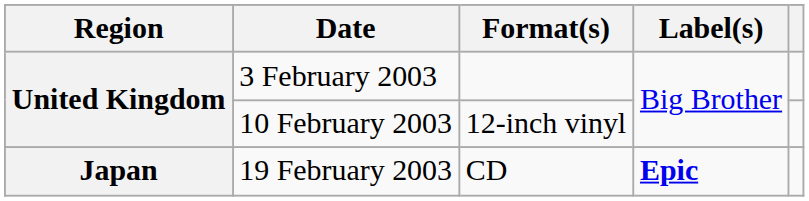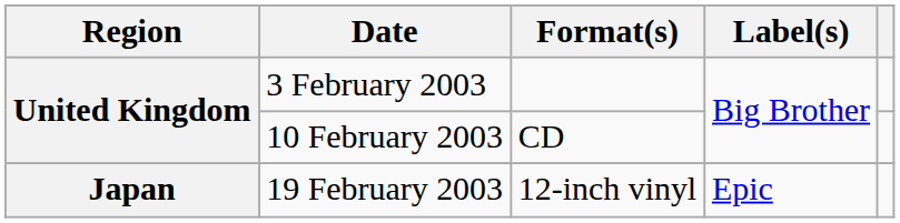10 February 2003 | Format(s): 12-inch vinyl -> CD
19 February 2003 | Format(s): CD -> 12-inch vinyl
19 February 2003 | Label(s): bold -> normal
